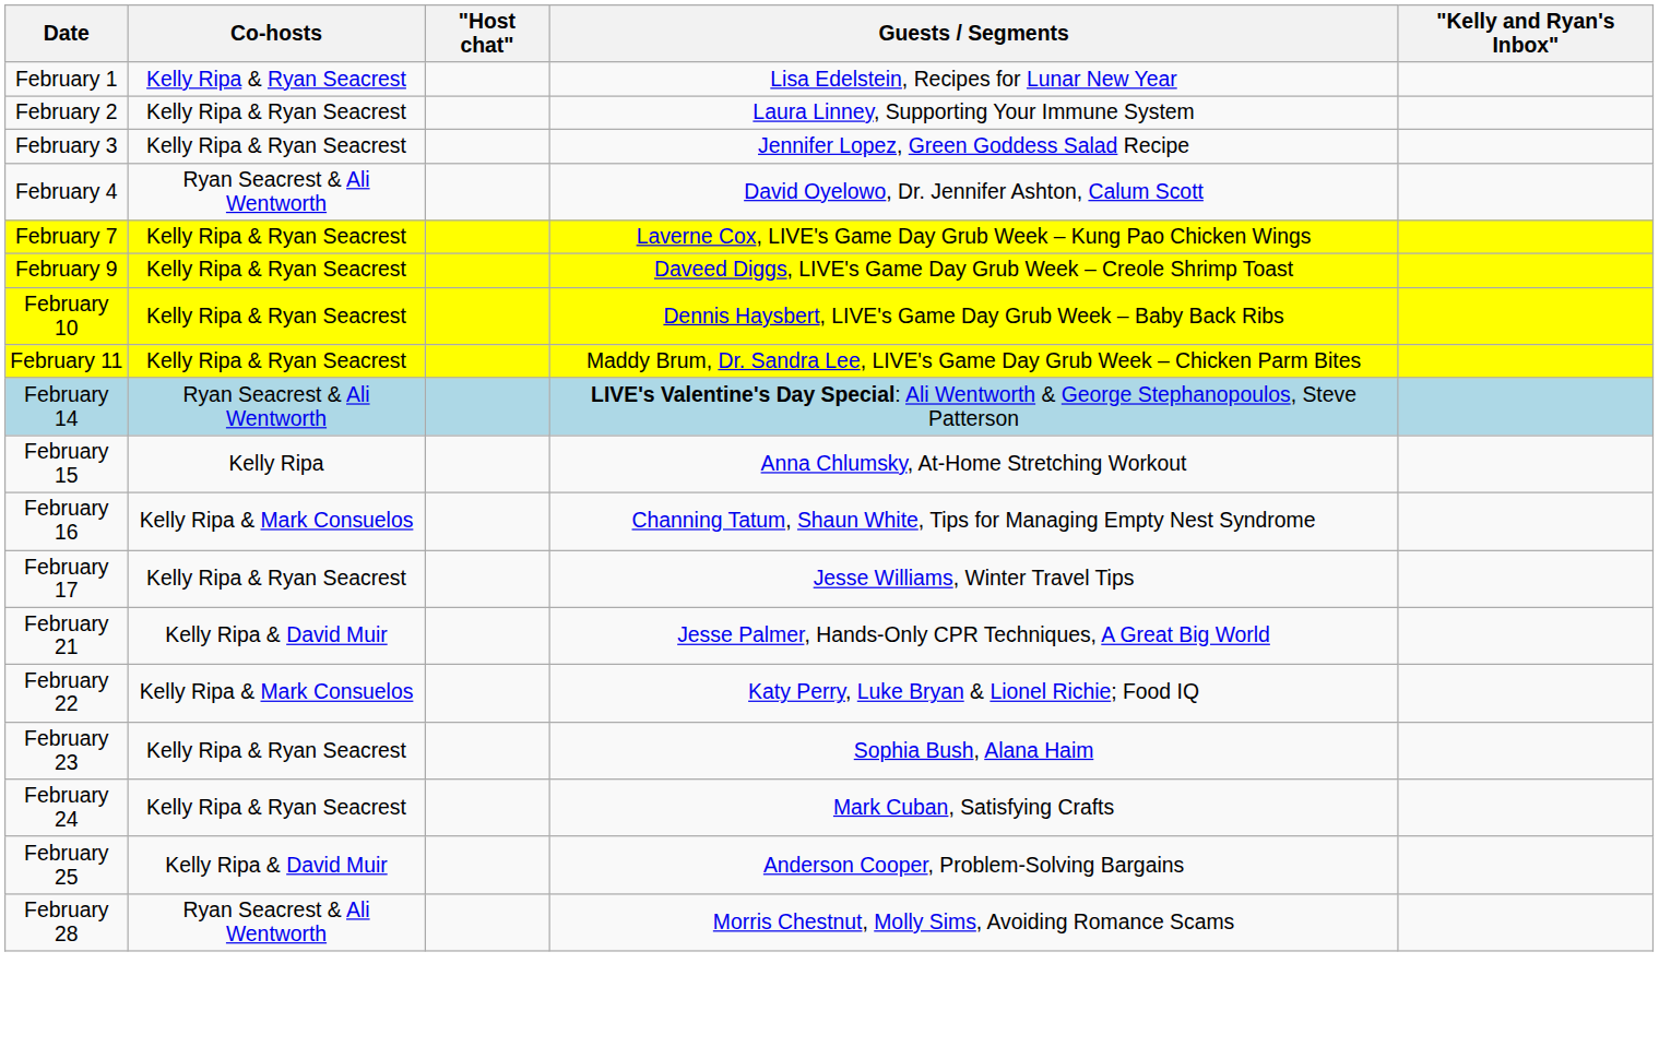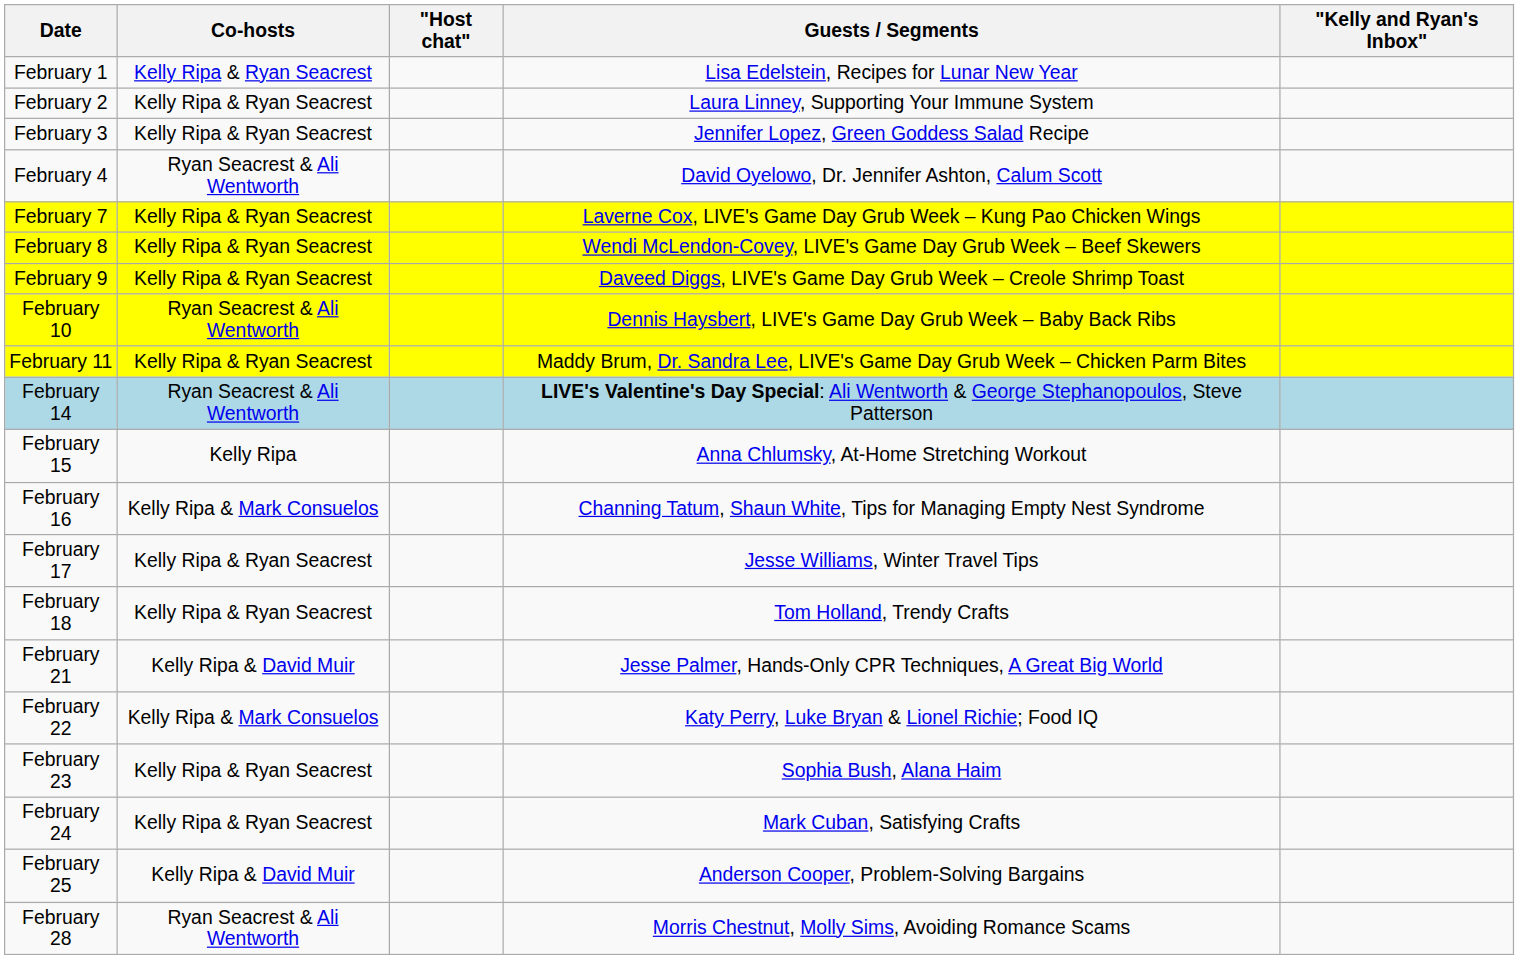+ row: February 8 | Kelly Ripa & Ryan Seacrest | Wendi McLendon-Covey, LIVE's Game Day Grub Week – Beef Skewers
February 10 | Co-hosts: Kelly Ripa & Ryan Seacrest -> Ryan Seacrest & Ali Wentworth
+ row: February 18 | Kelly Ripa & Ryan Seacrest | Tom Holland, Trendy Crafts
